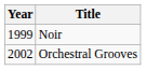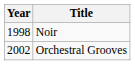Noir | Year: 1999 -> 1998
